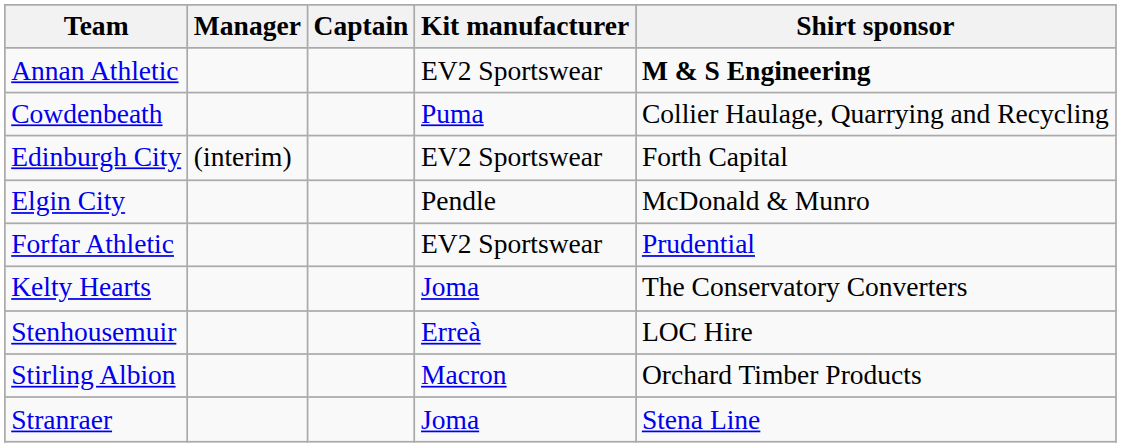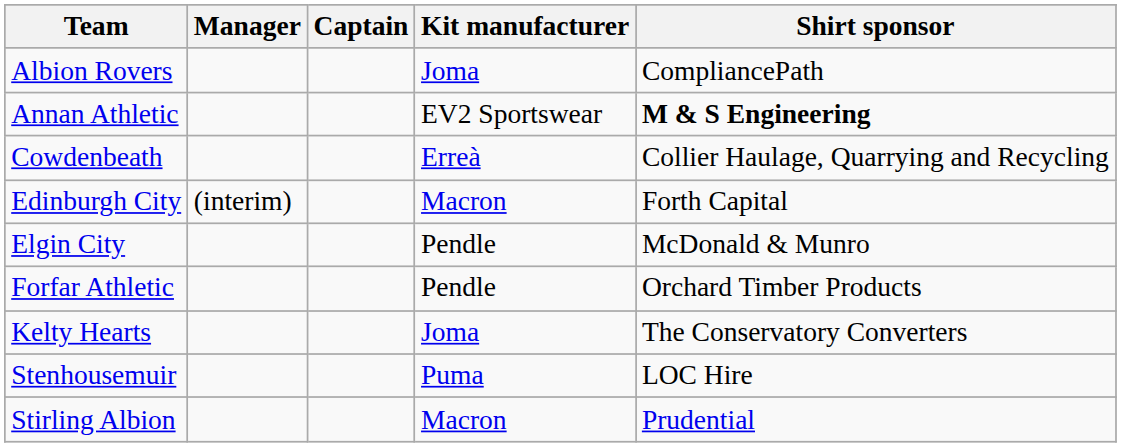+ row: Albion Rovers | Joma | CompliancePath
Cowdenbeath | Kit manufacturer: Puma -> Erreà
Edinburgh City | Kit manufacturer: EV2 Sportswear -> Macron
Forfar Athletic | Kit manufacturer: EV2 Sportswear -> Pendle
Forfar Athletic | Shirt sponsor: Prudential -> Orchard Timber Products
Stenhousemuir | Kit manufacturer: Erreà -> Puma
Stirling Albion | Shirt sponsor: Orchard Timber Products -> Prudential
- row: Stranraer | Joma | Stena Line
